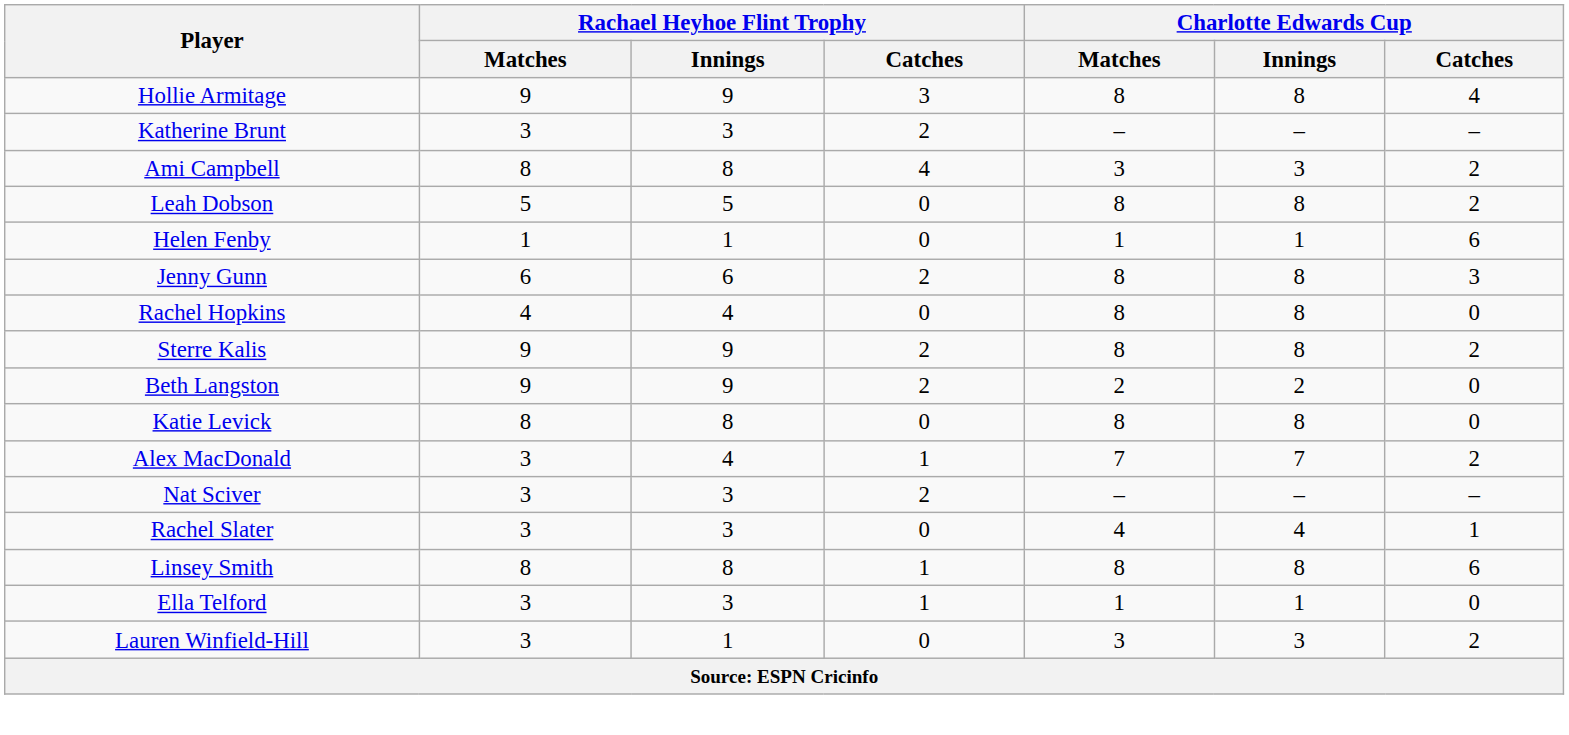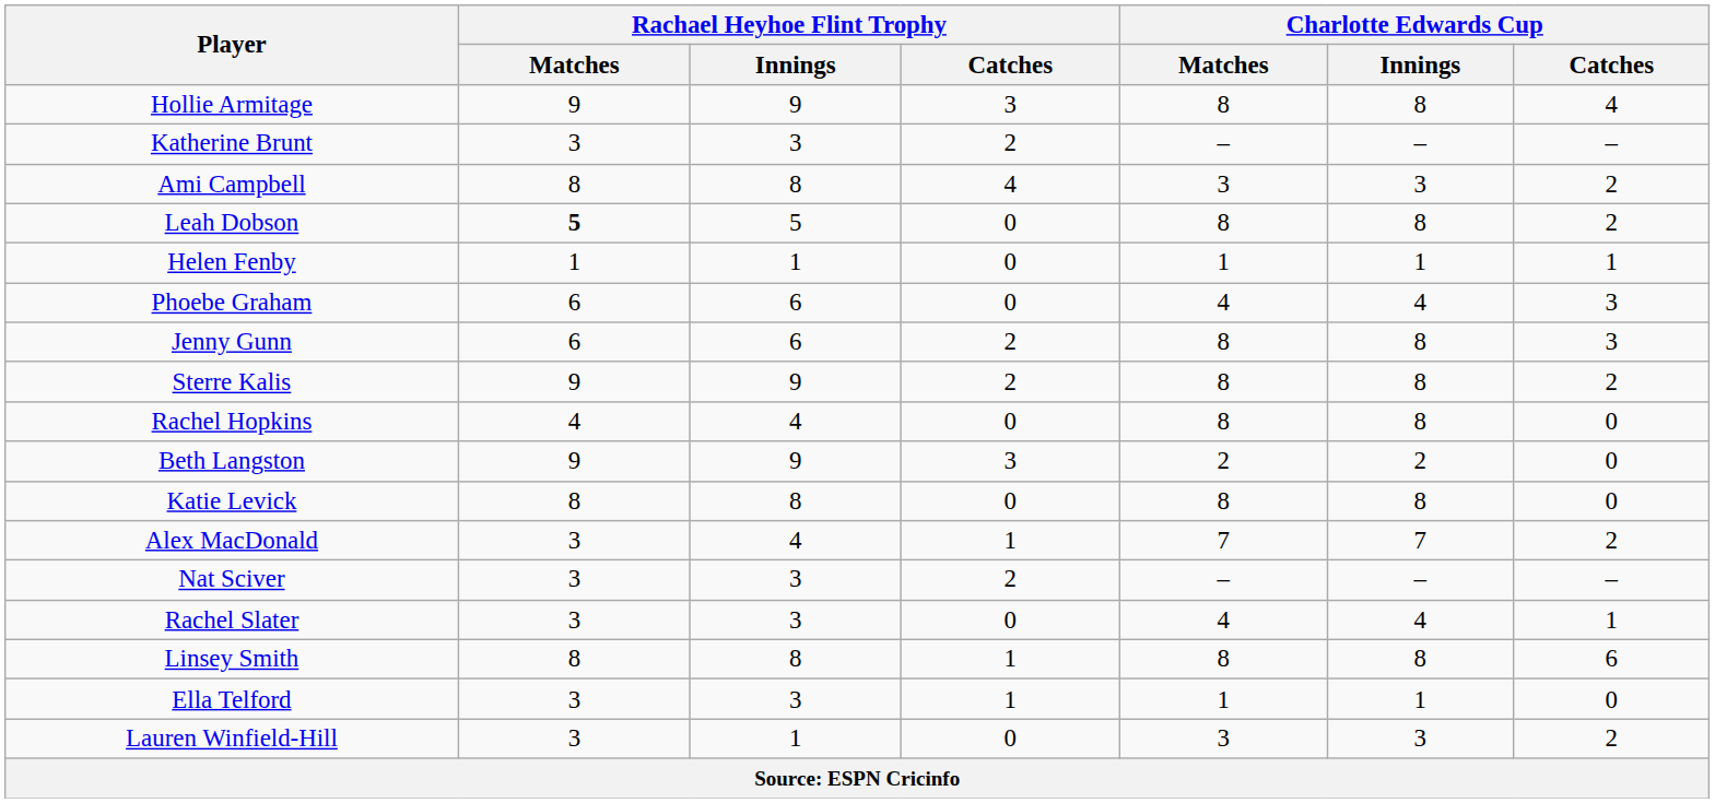Leah Dobson | Rachael Heyhoe Flint Trophy / Matches: normal -> bold
Helen Fenby | Charlotte Edwards Cup / Catches: 6 -> 1
+ row: Phoebe Graham | 6 | 6 | 0 | 4 | 4 | 3
rows swapped: Rachel Hopkins <-> Sterre Kalis
Beth Langston | Rachael Heyhoe Flint Trophy / Catches: 2 -> 3
